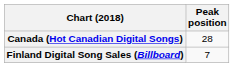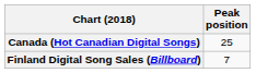Canada (Hot Canadian Digital Songs) | Peak position: 28 -> 25
